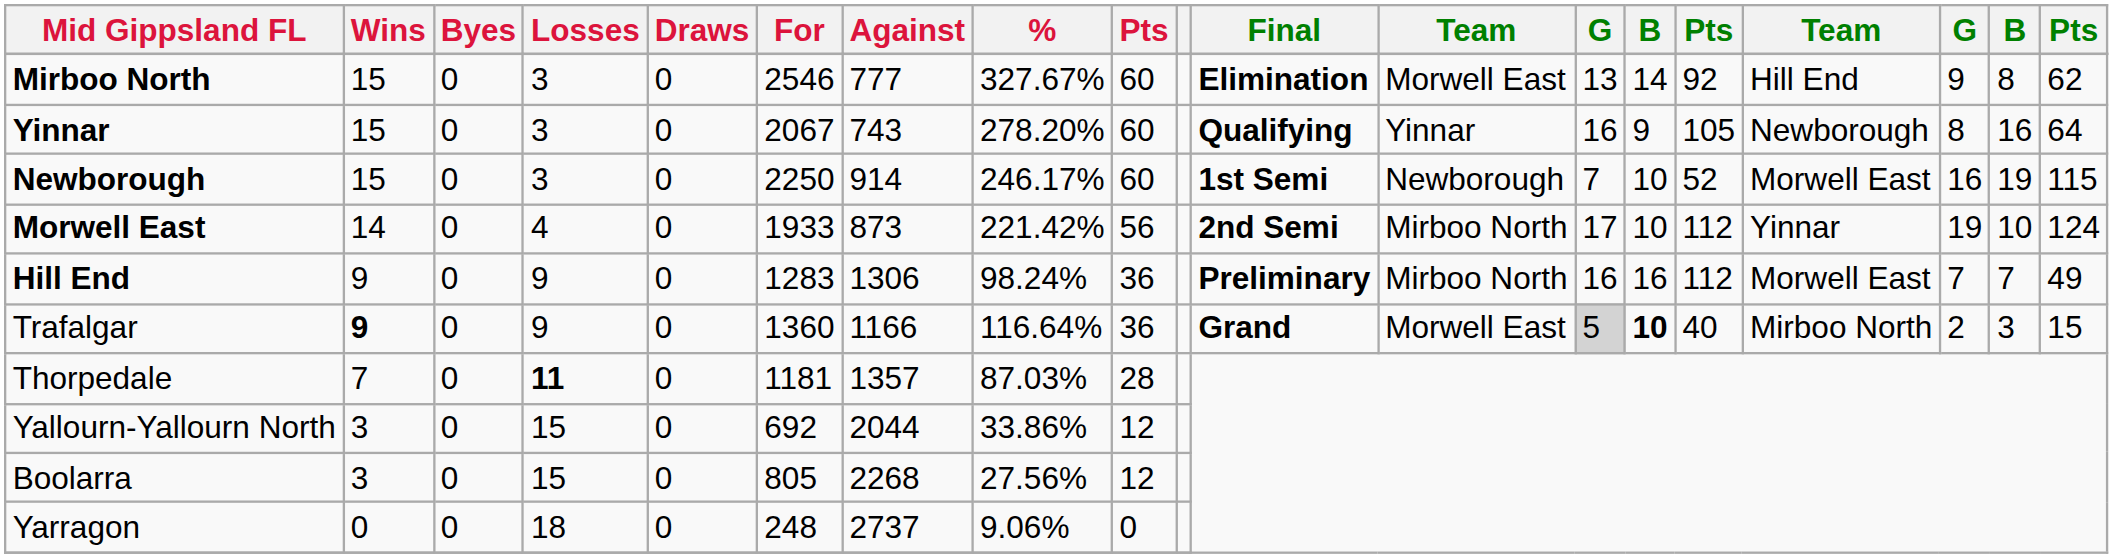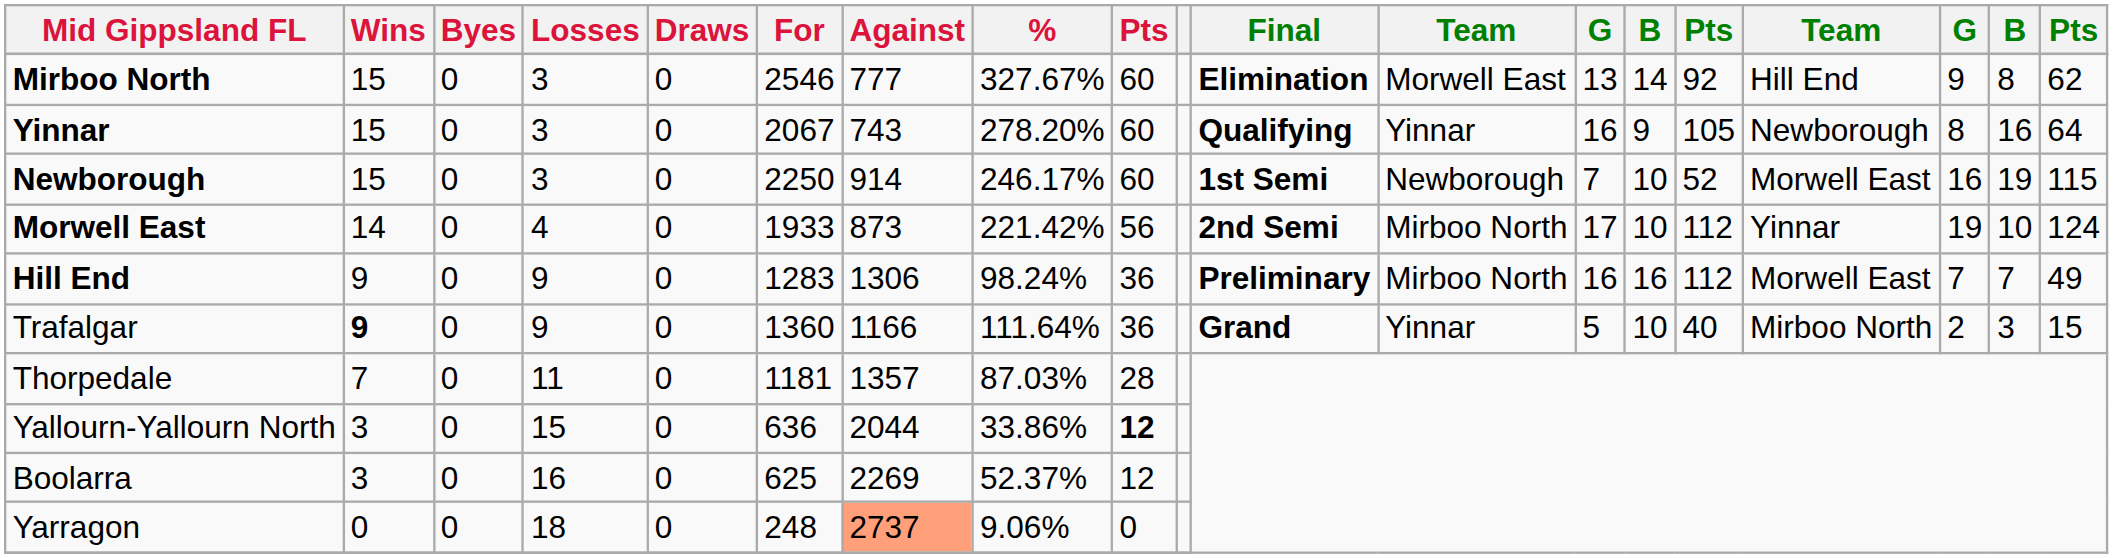Trafalgar | %: 116.64% -> 111.64%
Trafalgar | column 12: Morwell East -> Yinnar
Trafalgar | column 13: lightgrey background -> no background
Trafalgar | column 14: bold -> normal
Thorpedale | Losses: bold -> normal
Yallourn-Yallourn North | For: 692 -> 636
Yallourn-Yallourn North | column 9: normal -> bold
Boolarra | Losses: 15 -> 16
Boolarra | For: 805 -> 625
Boolarra | Against: 2268 -> 2269
Boolarra | %: 27.56% -> 52.37%
Yarragon | Against: no background -> lightsalmon background
